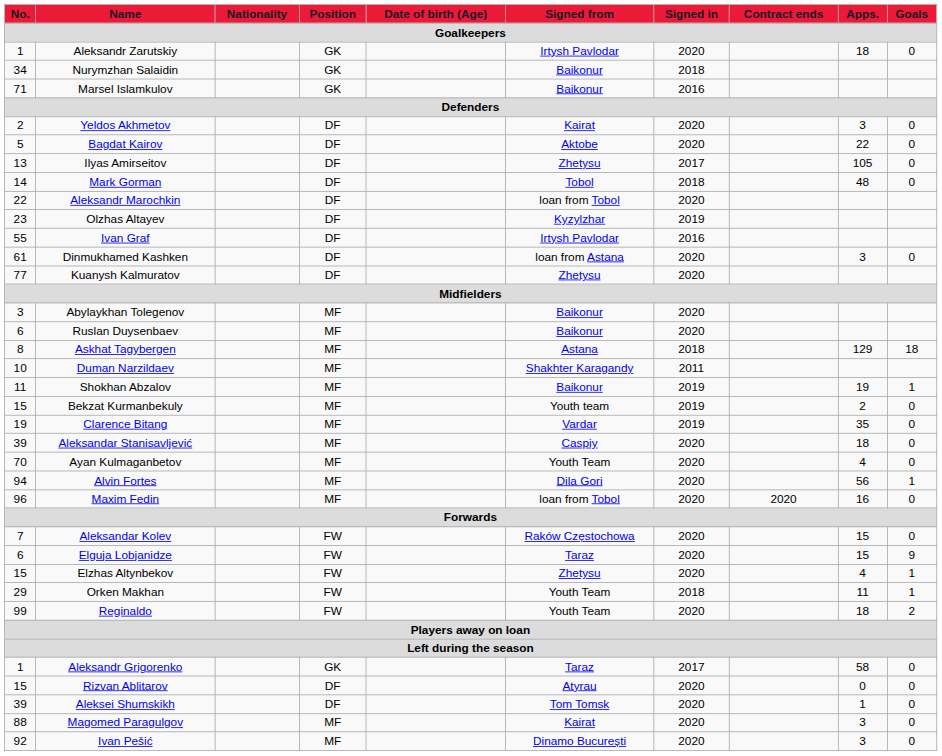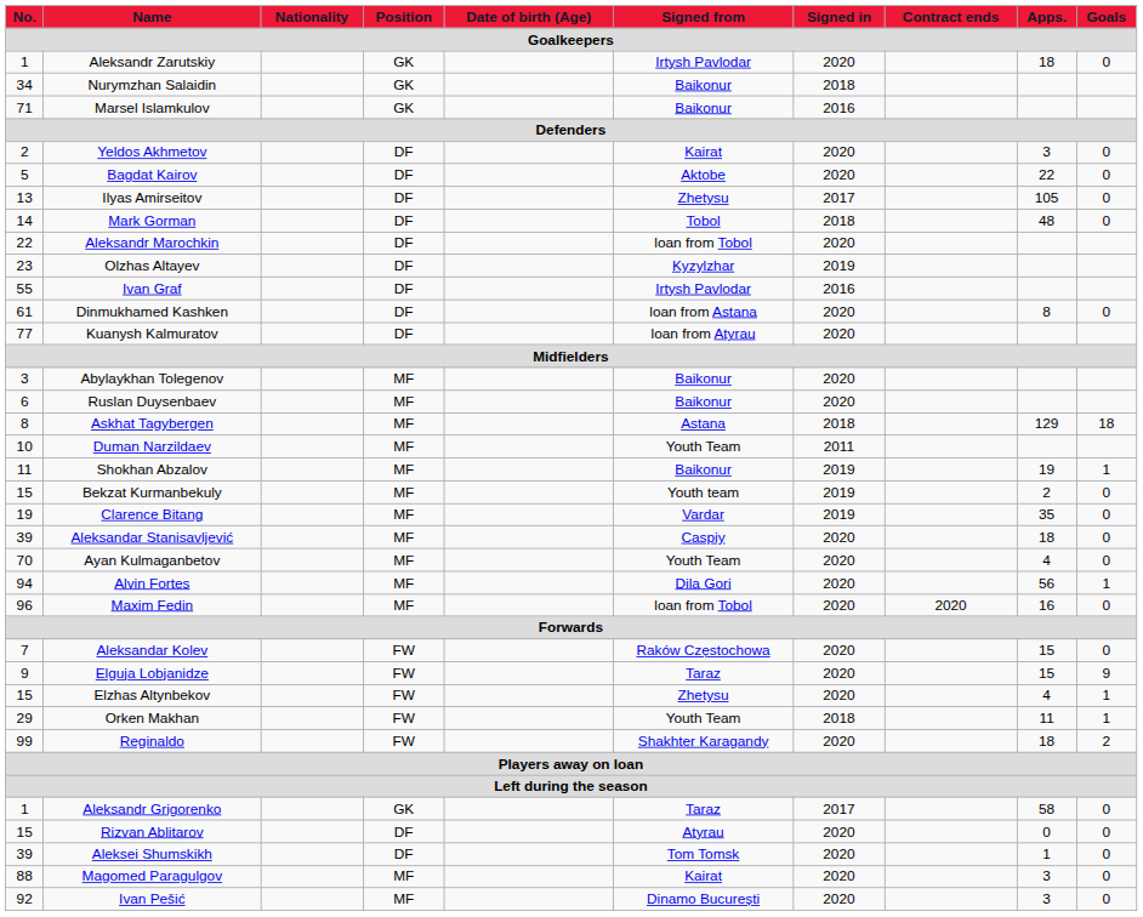Dinmukhamed Kashken | Apps.: 3 -> 8
Kuanysh Kalmuratov | Signed from: Zhetysu -> loan from Atyrau
Duman Narzildaev | Signed from: Shakhter Karagandy -> Youth Team
Elguja Lobjanidze | No.: 6 -> 9
Reginaldo | Signed from: Youth Team -> Shakhter Karagandy
